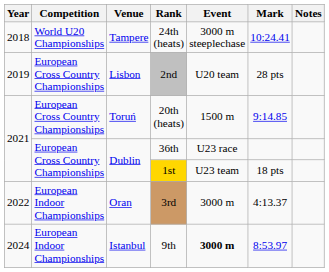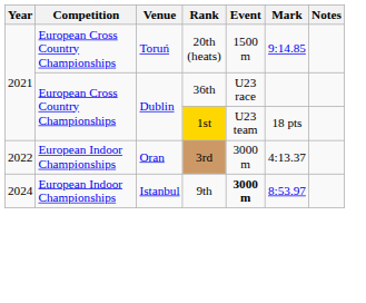- row: 2018 | World U20 Championships | Tampere | 24th (heats) | 3000 m steeplechase | 10:24.41
- row: 2019 | European Cross Country Championships | Lisbon | 2nd | U20 team | 28 pts
